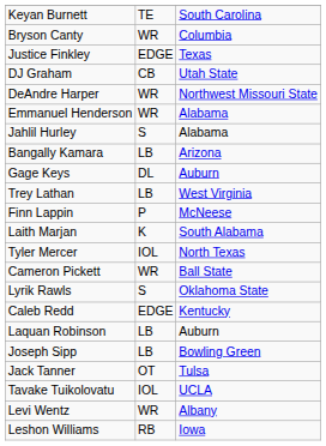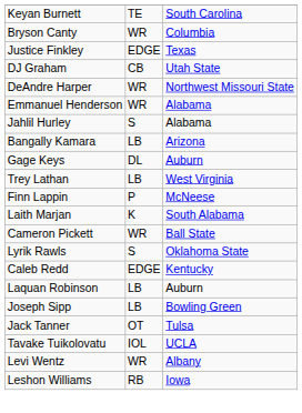- row: Tyler Mercer | IOL | North Texas
